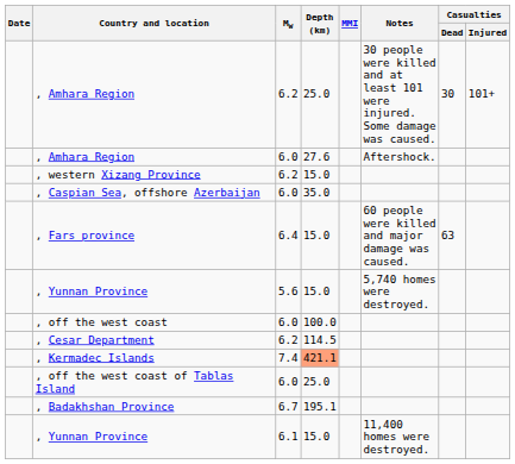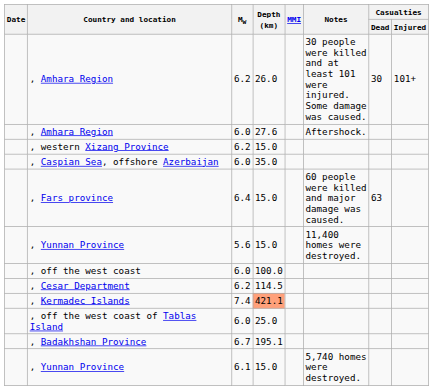, Amhara Region / 6.2 | Depth (km): 25.0 -> 26.0
, Yunnan Province / 5.6 | Notes: 5,740 homes were destroyed. -> 11,400 homes were destroyed.
, Yunnan Province / 6.1 | Notes: 11,400 homes were destroyed. -> 5,740 homes were destroyed.
